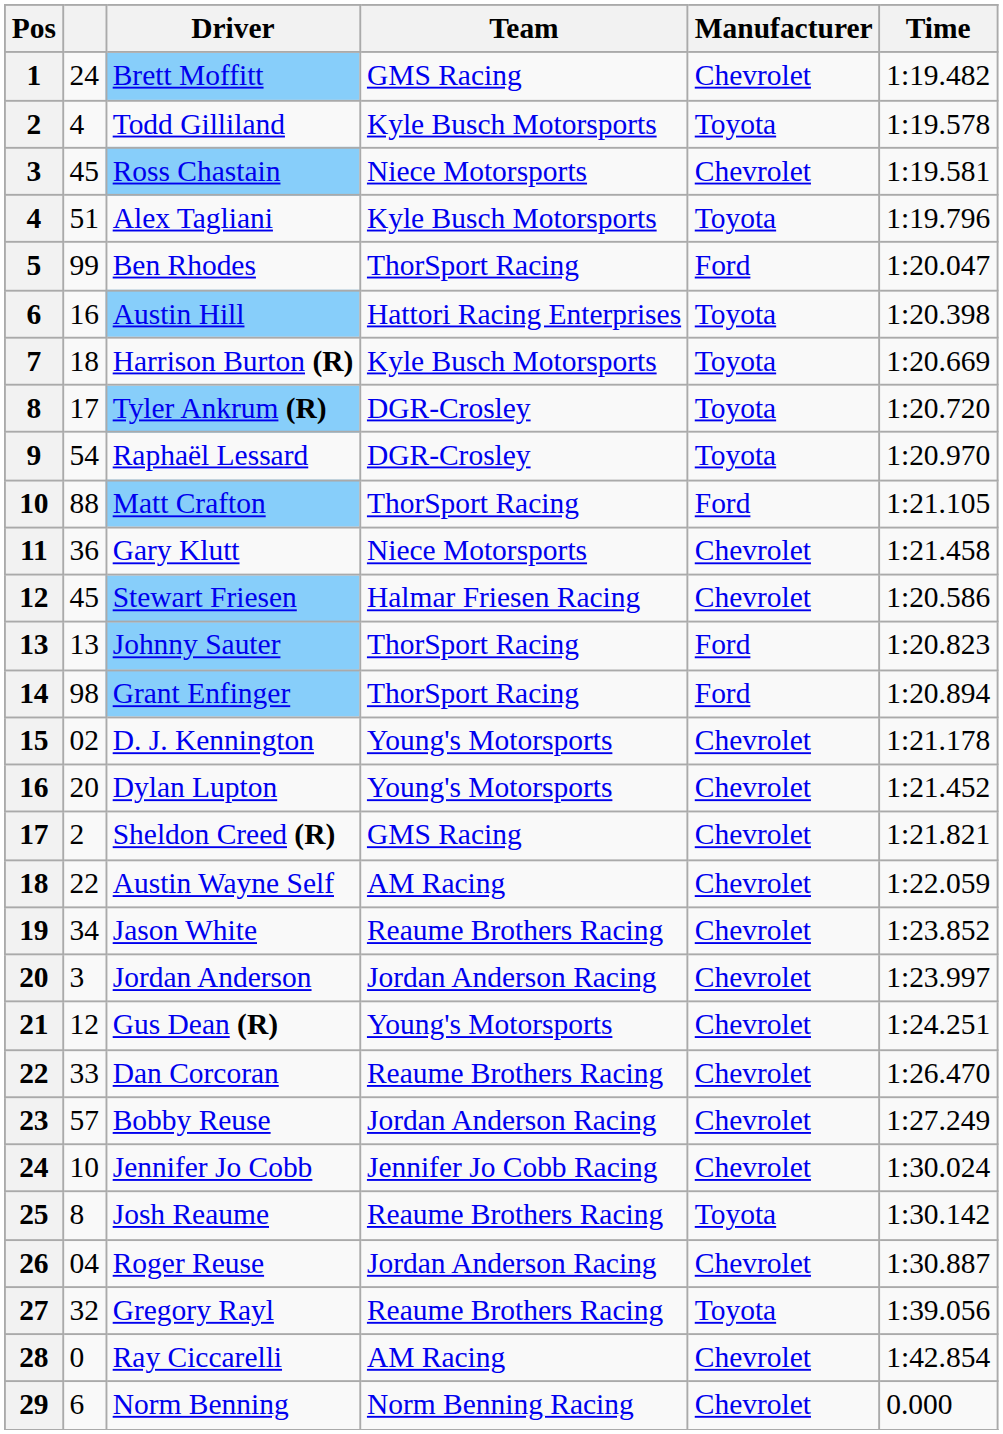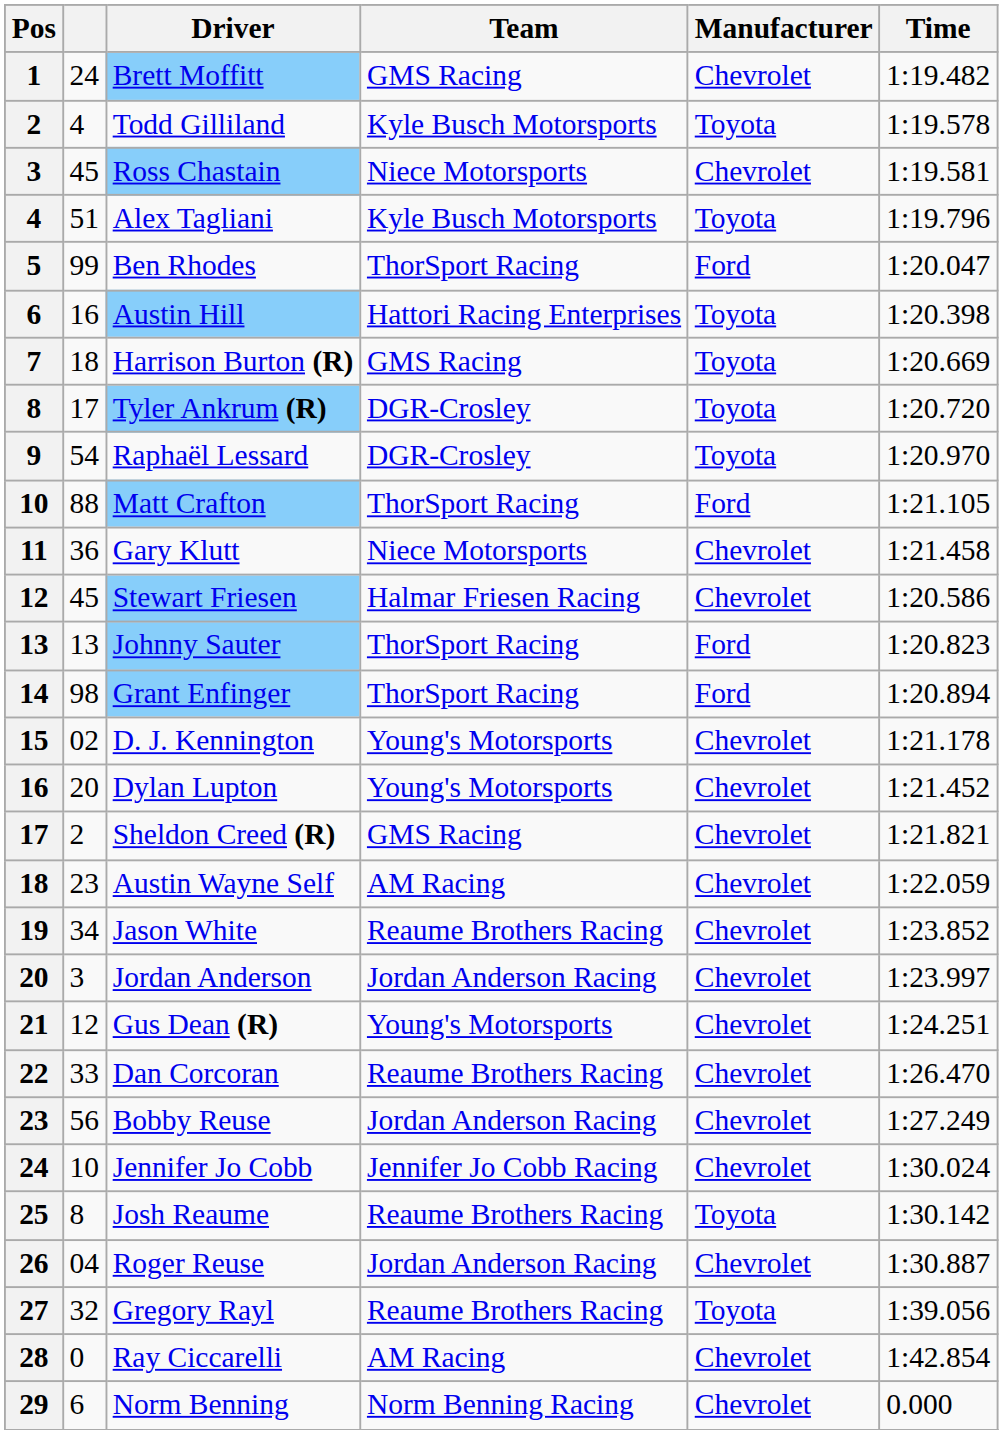Harrison Burton (R) | Team: Kyle Busch Motorsports -> GMS Racing
Austin Wayne Self | column 2: 22 -> 23
Bobby Reuse | column 2: 57 -> 56
